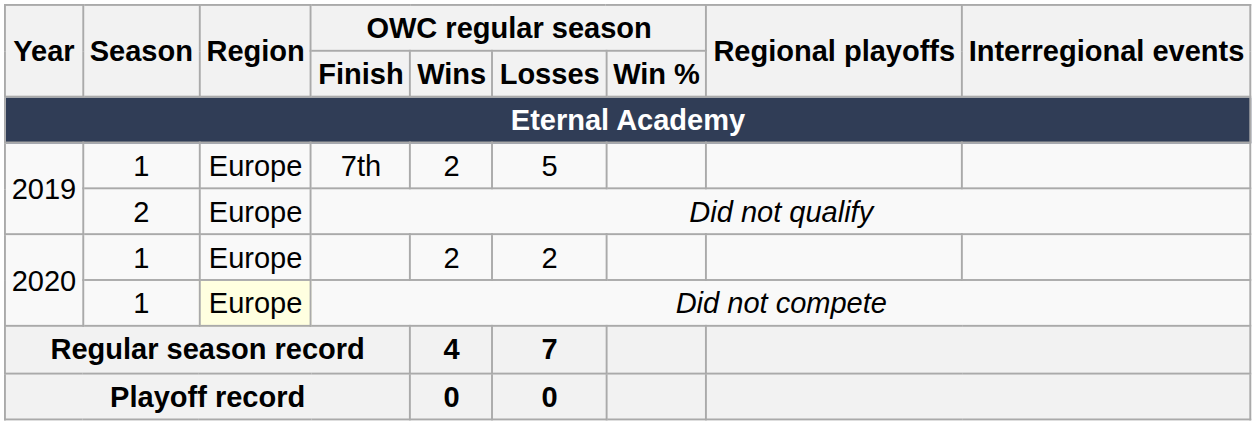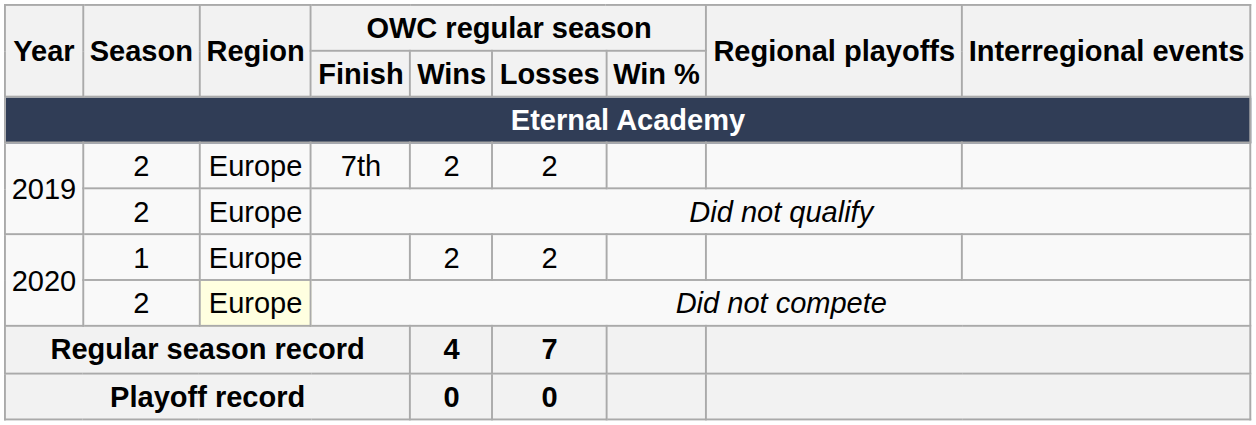7th | Season / Eternal Academy: 1 -> 2
7th | OWC regular season / Losses / Eternal Academy: 5 -> 2
Did not compete | Season / Eternal Academy: 1 -> 2
